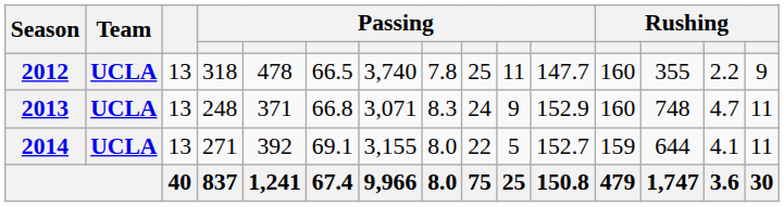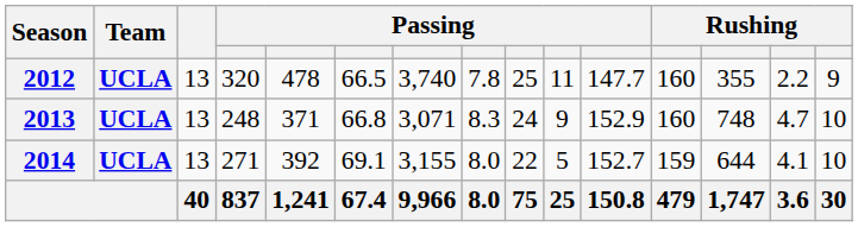2012 | column 4: 318 -> 320
2013 | column 15: 11 -> 10
2014 | column 15: 11 -> 10
